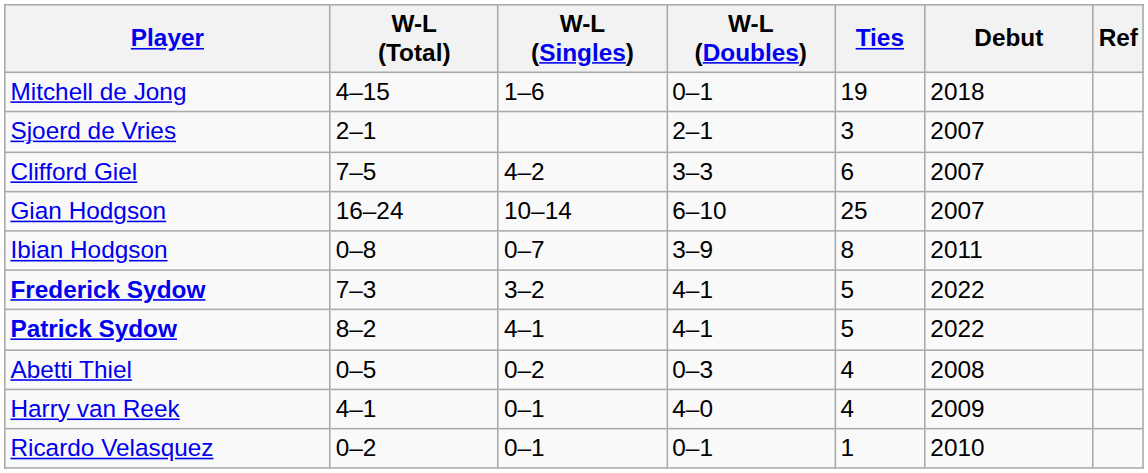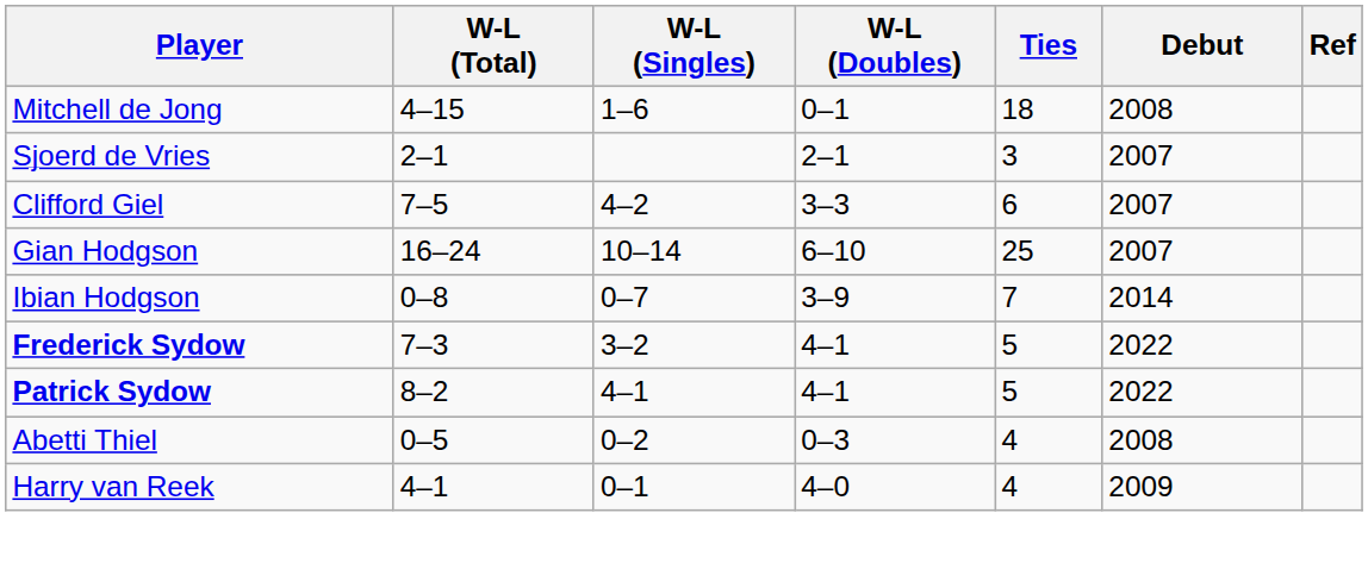Mitchell de Jong | Ties: 19 -> 18
Mitchell de Jong | Debut: 2018 -> 2008
Ibian Hodgson | Ties: 8 -> 7
Ibian Hodgson | Debut: 2011 -> 2014
- row: Ricardo Velasquez | 0–2 | 0–1 | 0–1 | 1 | 2010
